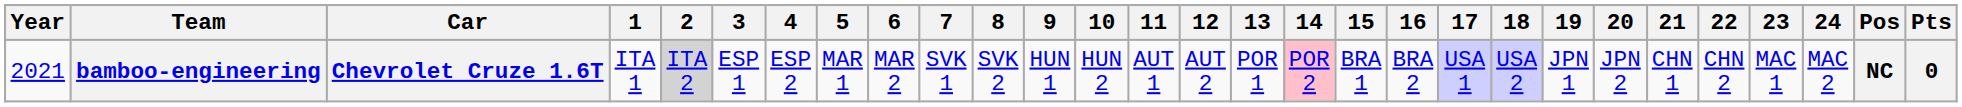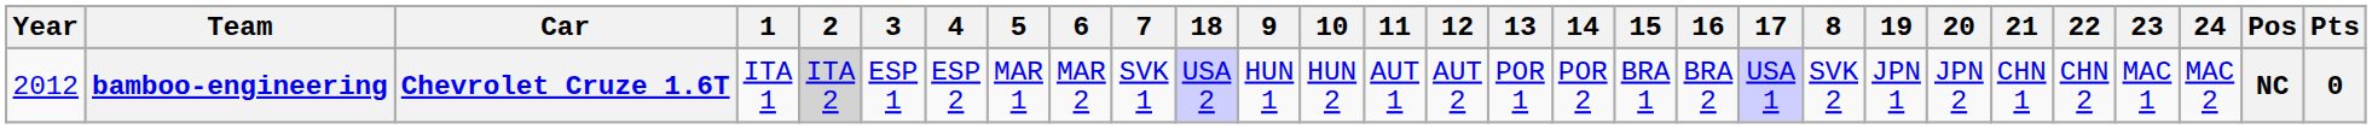columns swapped: 8 <-> 18
bamboo-engineering | Year: 2021 -> 2012
bamboo-engineering | 14: pink background -> no background
